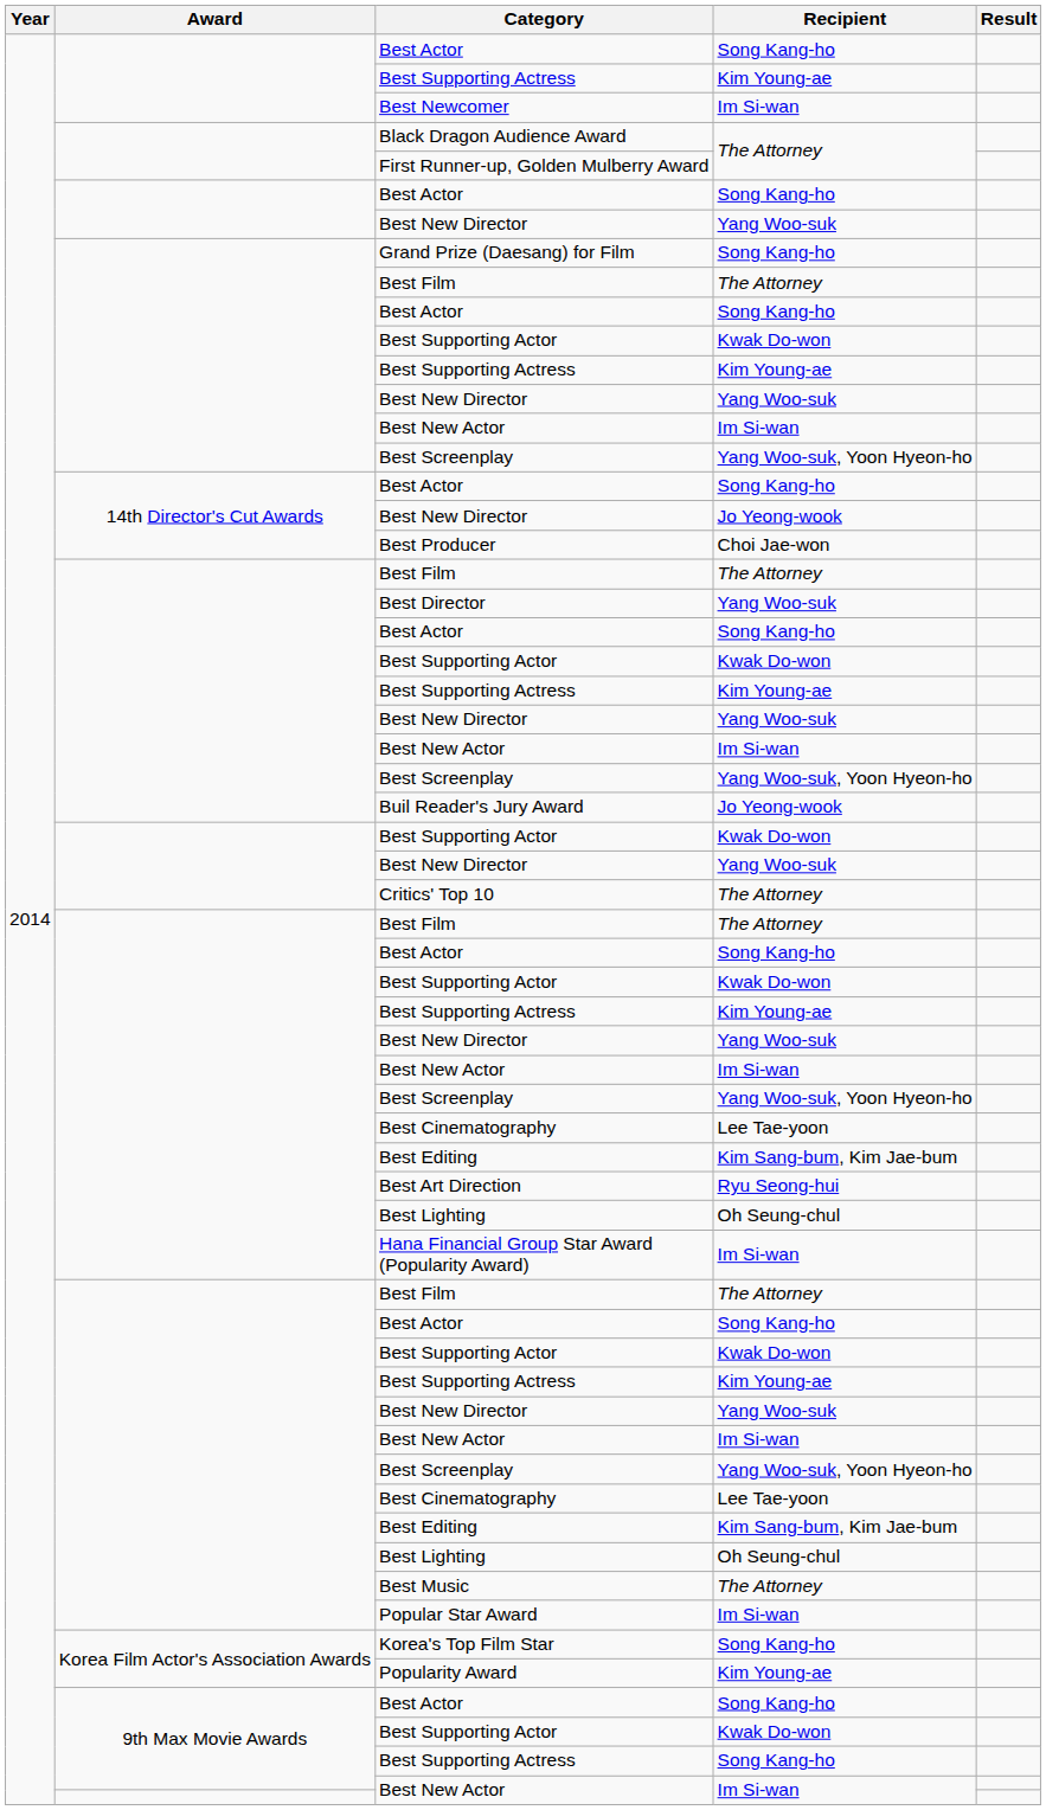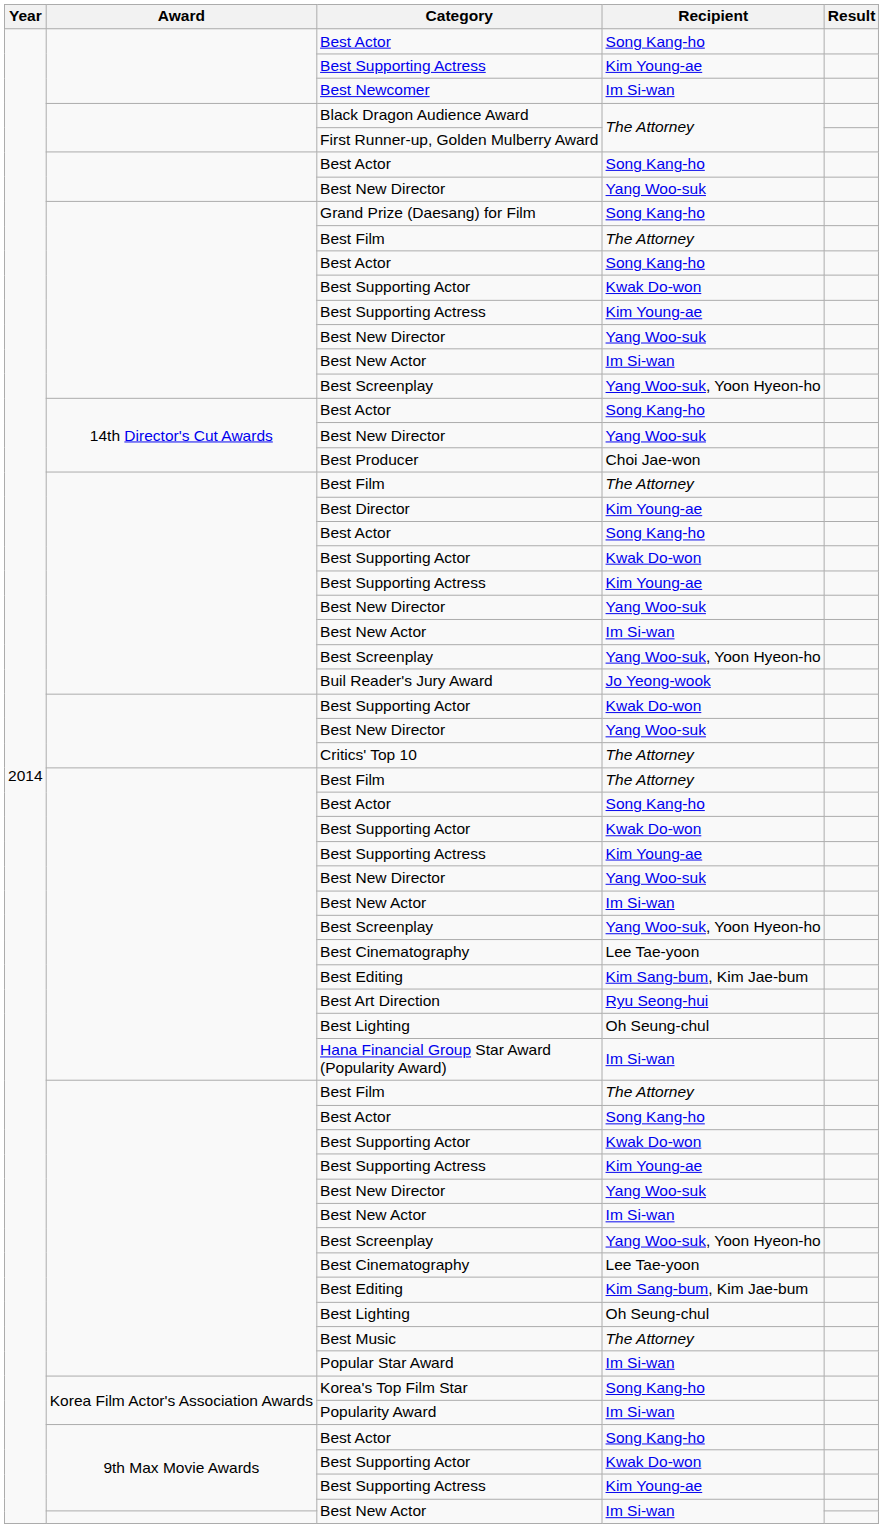14th Director's Cut Awards / Best New Director | Recipient: Jo Yeong-wook -> Yang Woo-suk
Best Director | Recipient: Yang Woo-suk -> Kim Young-ae
Popularity Award | Recipient: Kim Young-ae -> Im Si-wan
9th Max Movie Awards / Best Supporting Actress | Recipient: Song Kang-ho -> Kim Young-ae
